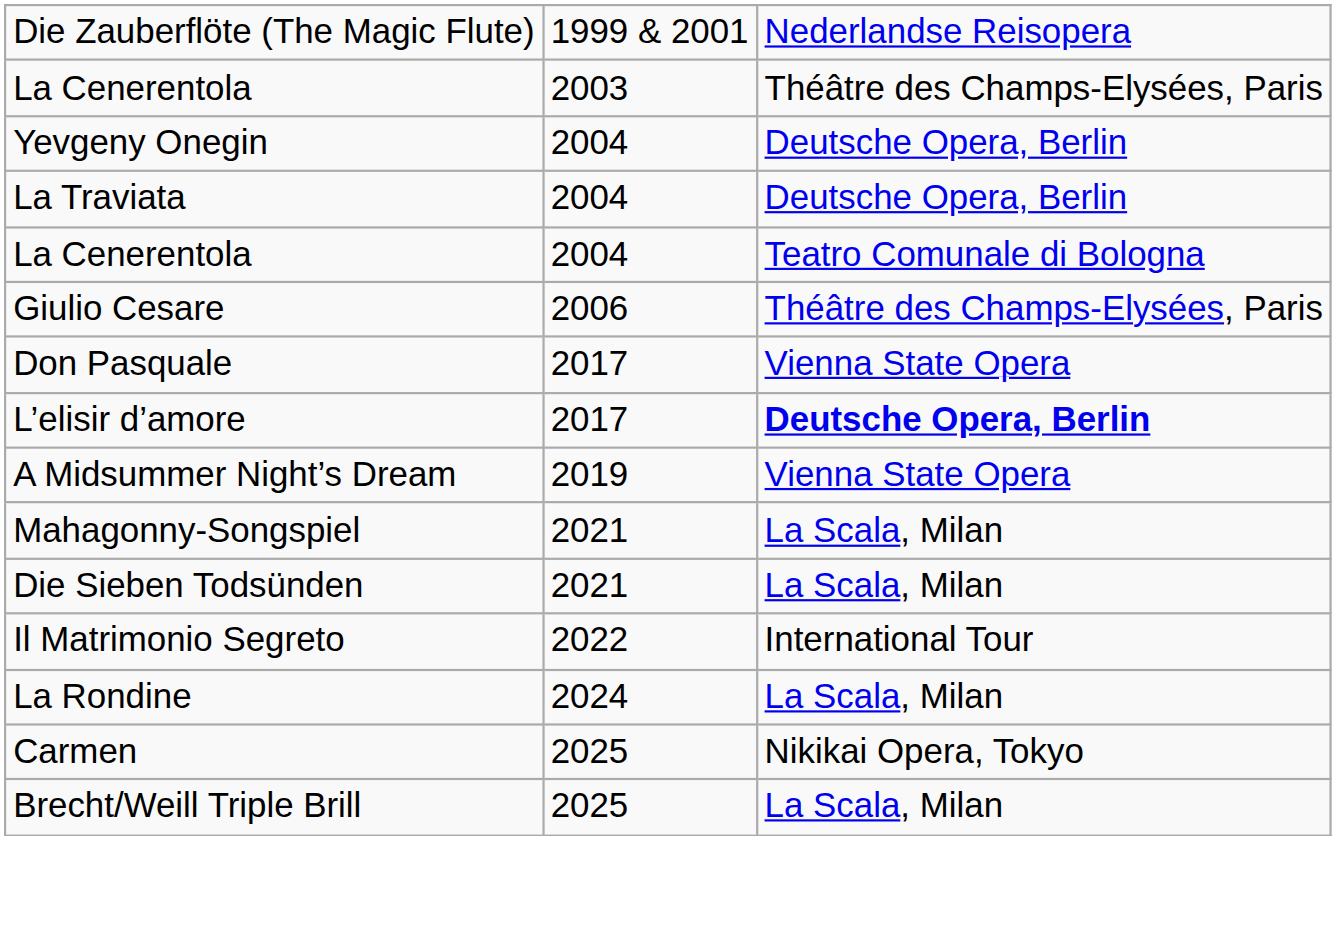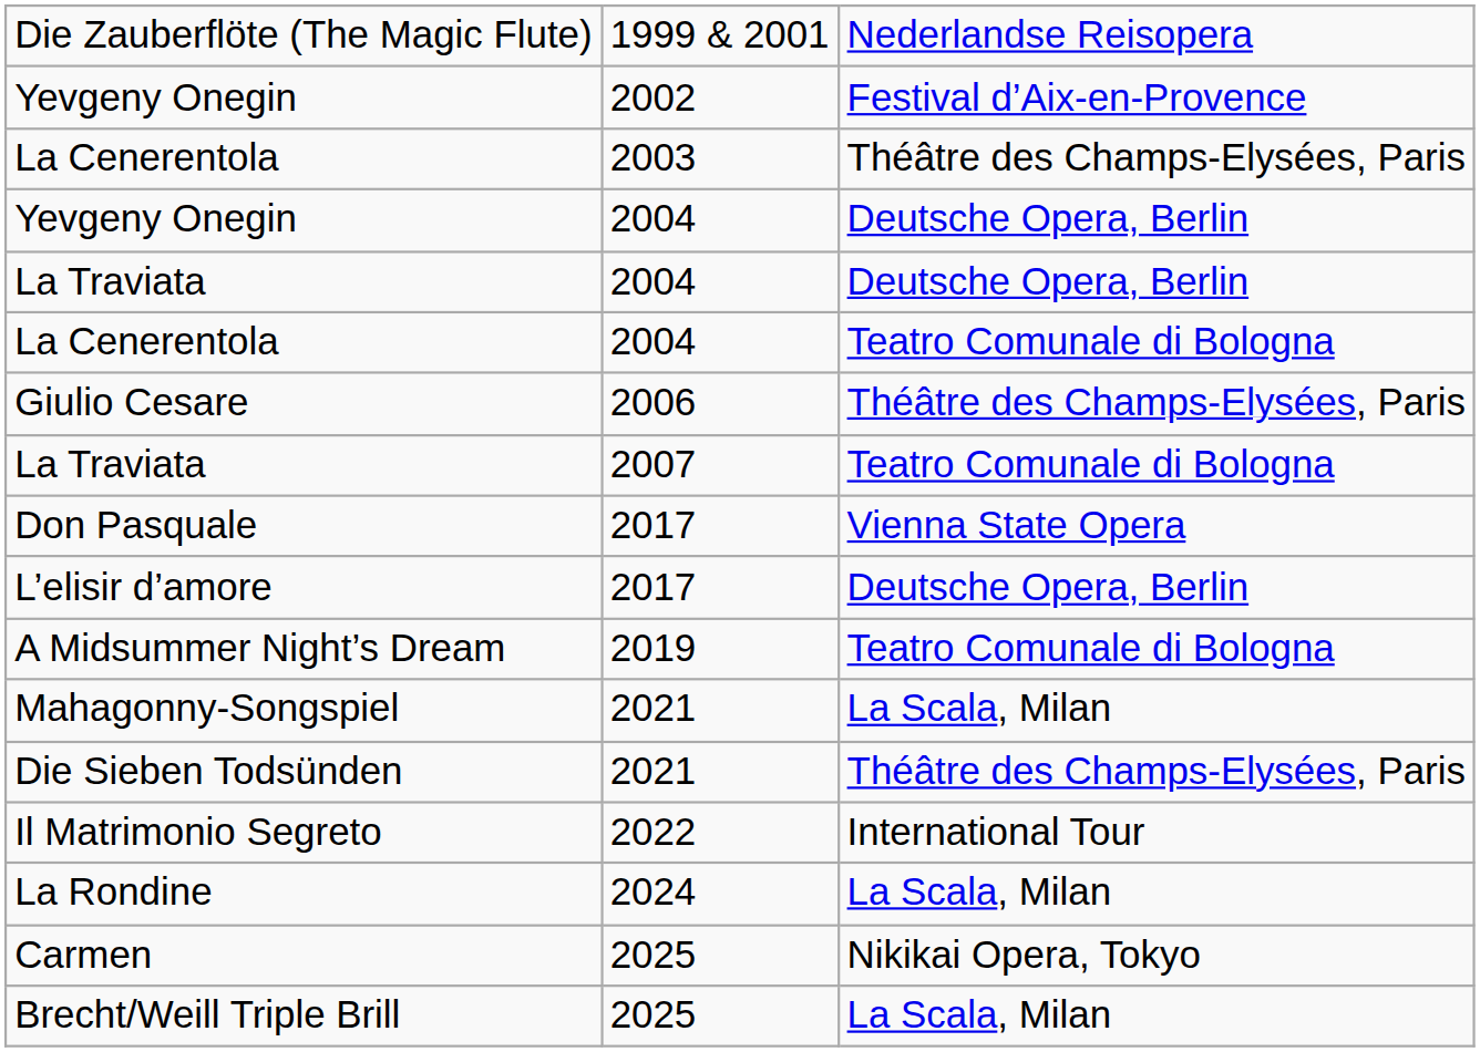+ row: Yevgeny Onegin | 2002 | Festival d’Aix-en-Provence
+ row: La Traviata | 2007 | Teatro Comunale di Bologna
L’elisir d’amore | column 3: bold -> normal
A Midsummer Night’s Dream | column 3: Vienna State Opera -> Teatro Comunale di Bologna
Die Sieben Todsünden | column 3: La Scala, Milan -> Théâtre des Champs-Elysées, Paris
